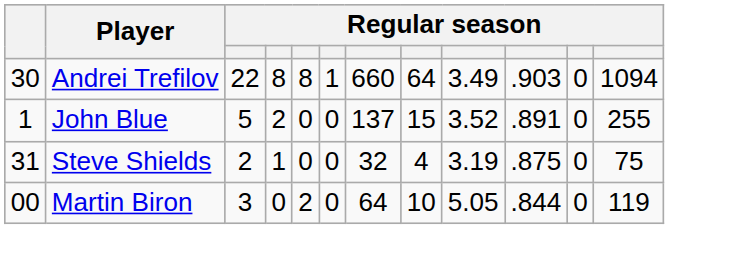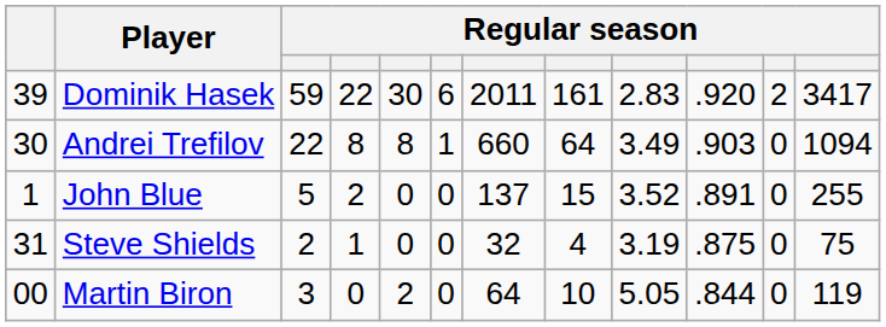+ row: 39 | Dominik Hasek | 59 | 22 | 30 | 6 | 2011 | 161 | 2.83 | .920 | 2 | 3417
